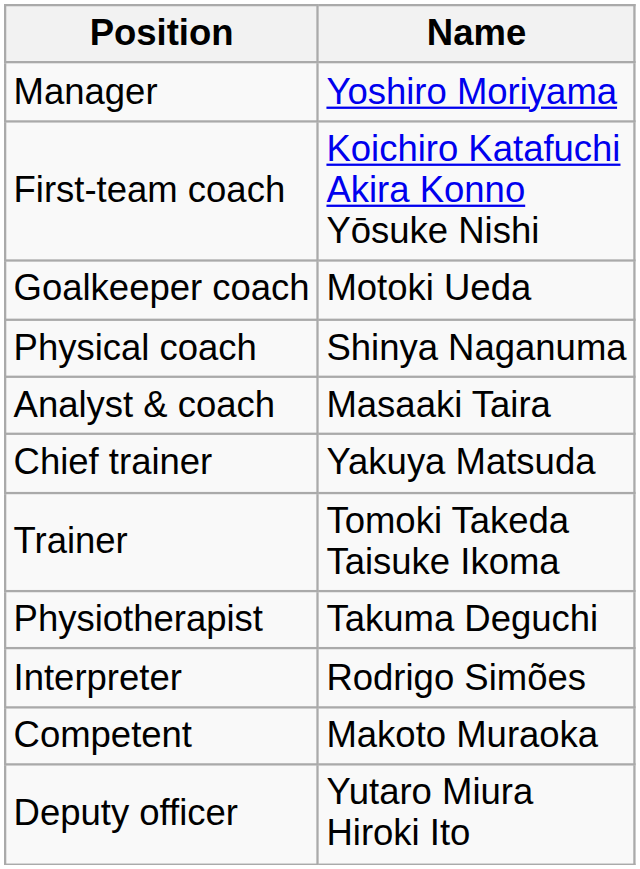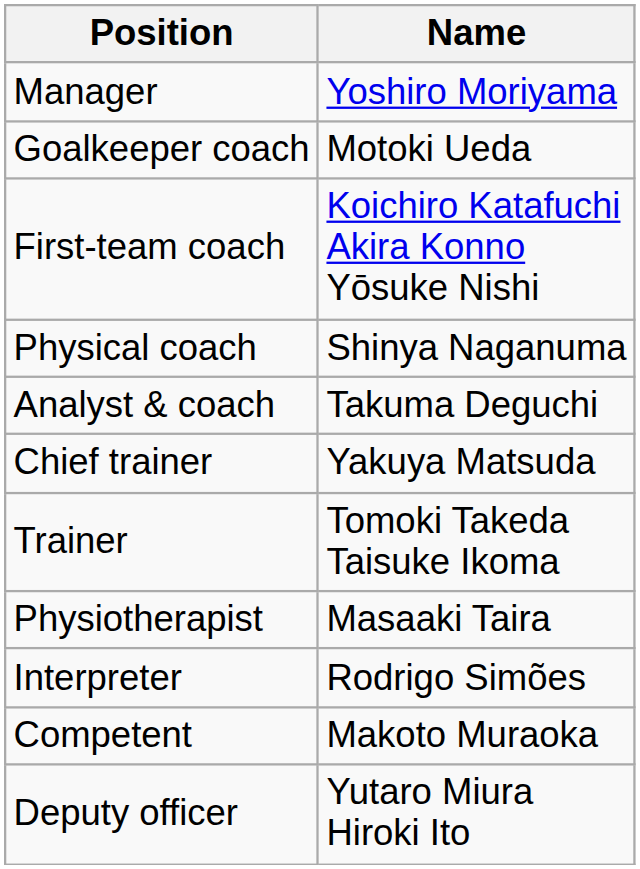rows swapped: First-team coach <-> Goalkeeper coach
Analyst & coach | Name: Masaaki Taira -> Takuma Deguchi
Physiotherapist | Name: Takuma Deguchi -> Masaaki Taira
